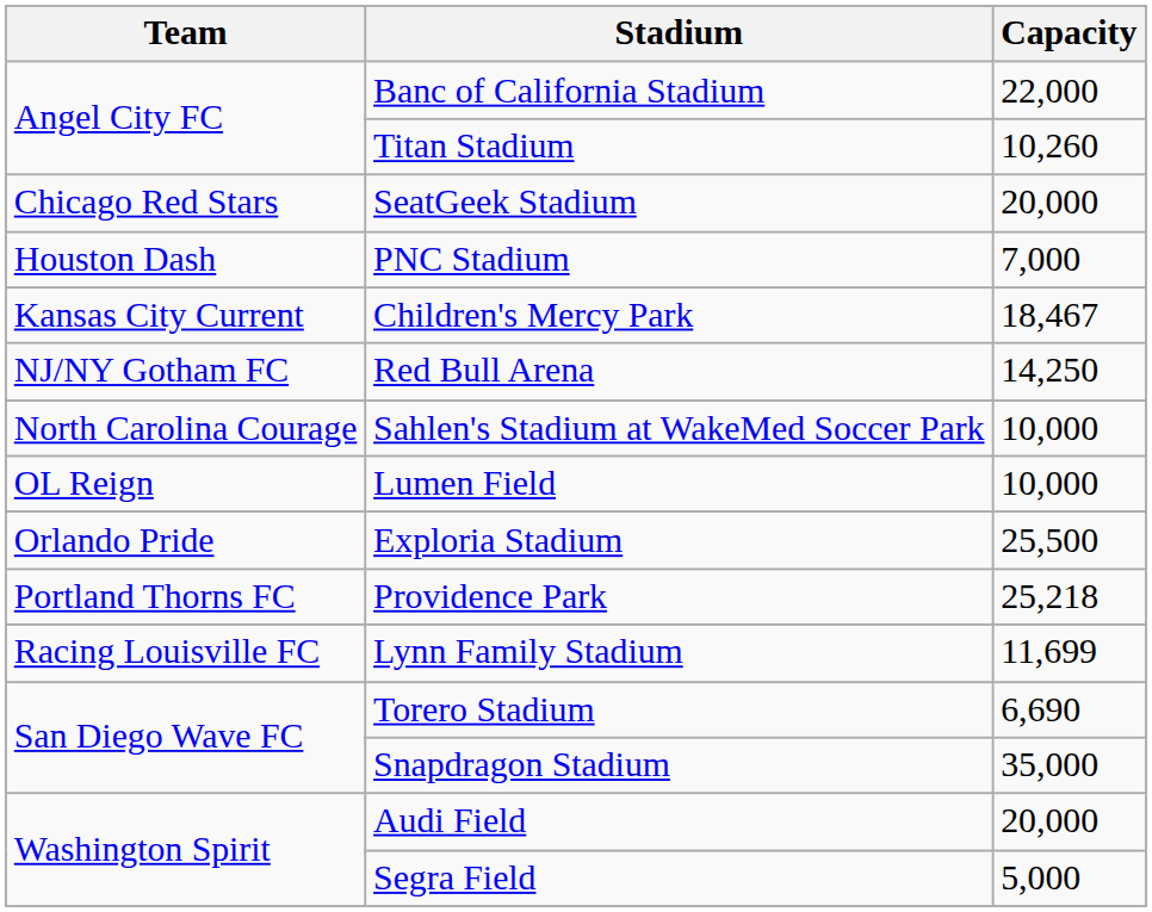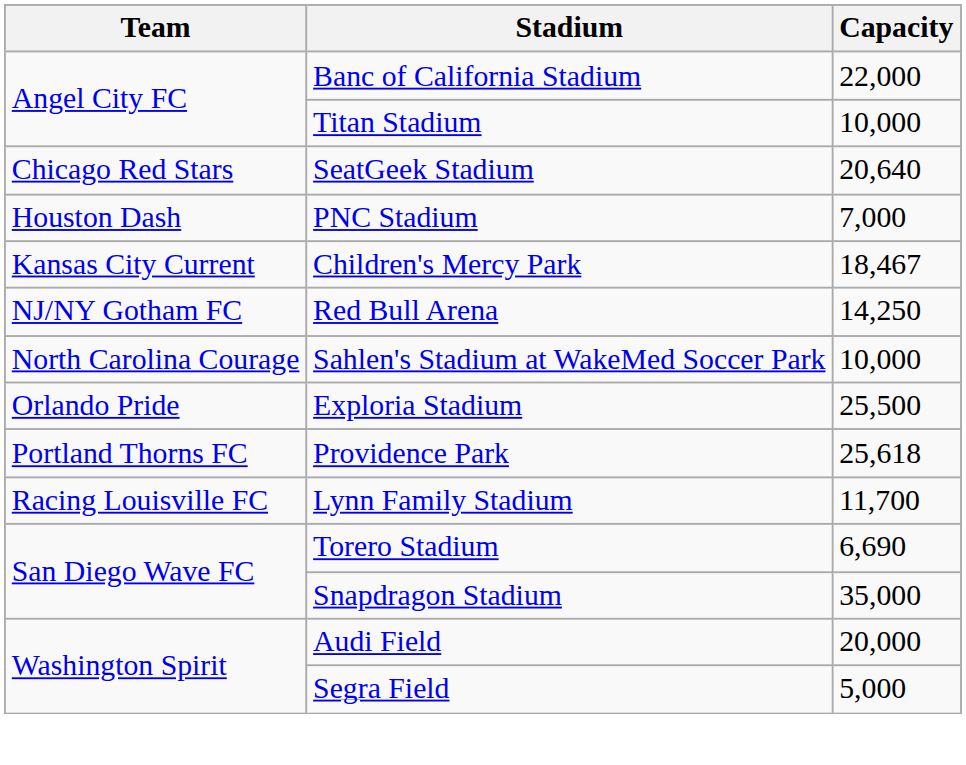Titan Stadium | Capacity: 10,260 -> 10,000
SeatGeek Stadium | Capacity: 20,000 -> 20,640
- row: OL Reign | Lumen Field | 10,000
Providence Park | Capacity: 25,218 -> 25,618
Lynn Family Stadium | Capacity: 11,699 -> 11,700
